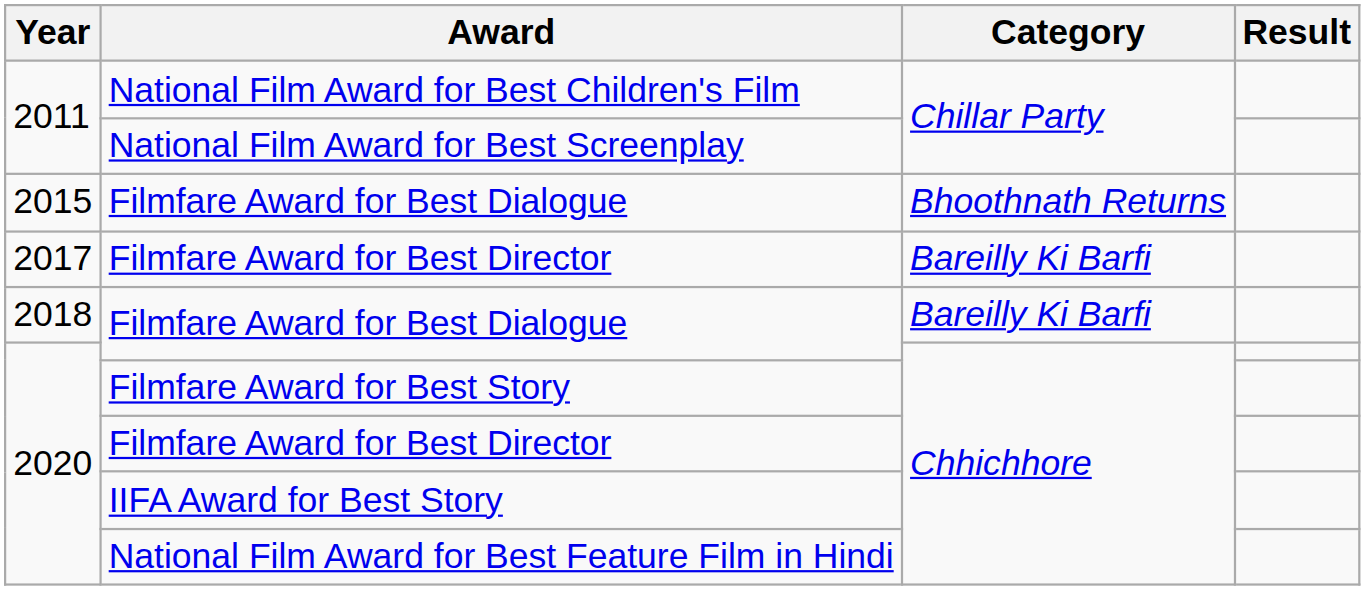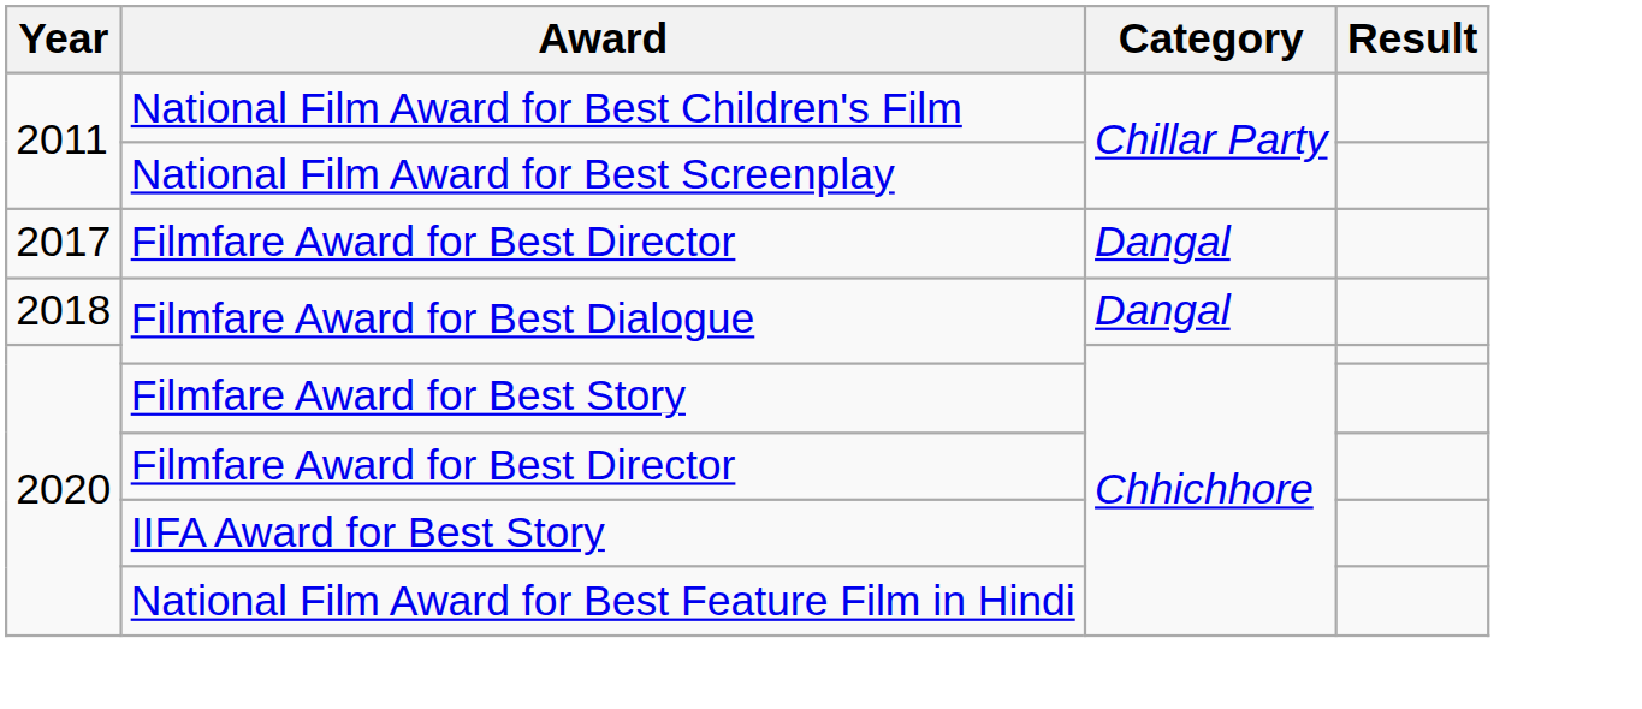- row: 2015 | Filmfare Award for Best Dialogue | Bhoothnath Returns
2017 / Filmfare Award for Best Director | Category: Bareilly Ki Barfi -> Dangal
2018 / Filmfare Award for Best Dialogue | Category: Bareilly Ki Barfi -> Dangal
